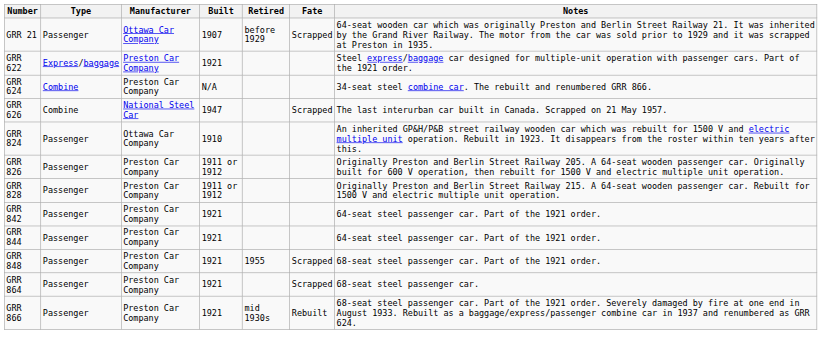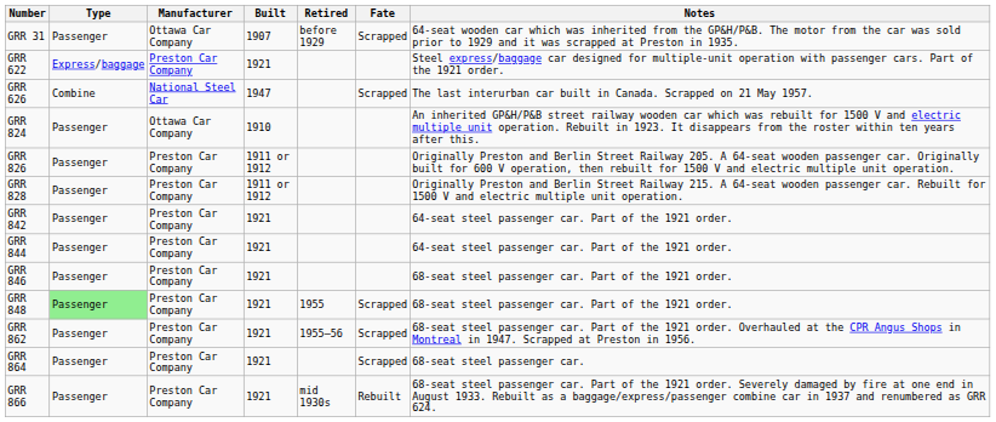- row: GRR 21 | Passenger | Ottawa Car Company | 1907 | before 1929 | Scrapped | 64-seat wooden car which was originally Preston and Berlin Street Railway 21. It was inherited by the Grand River Railway. The motor from the car was sold prior to 1929 and it was scrapped at Preston in 1935.
+ row: GRR 31 | Passenger | Ottawa Car Company | 1907 | before 1929 | Scrapped | 64-seat wooden car which was inherited from the GP&H/P&B. The motor from the car was sold prior to 1929 and it was scrapped at Preston in 1935.
- row: GRR 624 | Combine | Preston Car Company | N/A | 34-seat steel combine car. The rebuilt and renumbered GRR 866.
+ row: GRR 846 | Passenger | Preston Car Company | 1921 | 68-seat steel passenger car. Part of the 1921 order.
GRR 848 | Type: no background -> lightgreen background
+ row: GRR 862 | Passenger | Preston Car Company | 1921 | 1955–56 | Scrapped | 68-seat steel passenger car. Part of the 1921 order. Overhauled at the CPR Angus Shops in Montreal in 1947. Scrapped at Preston in 1956.
